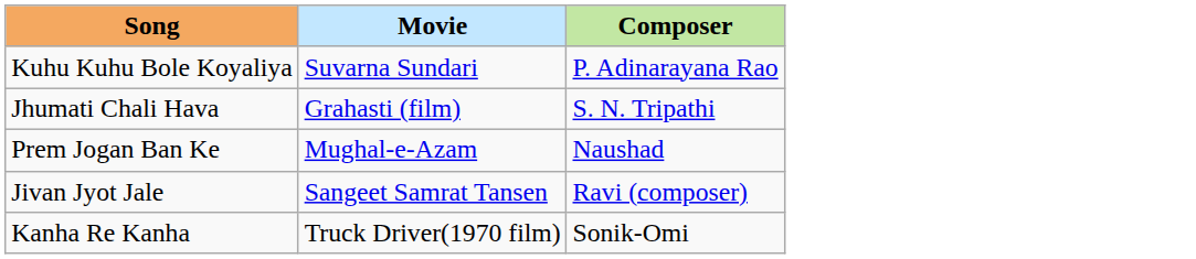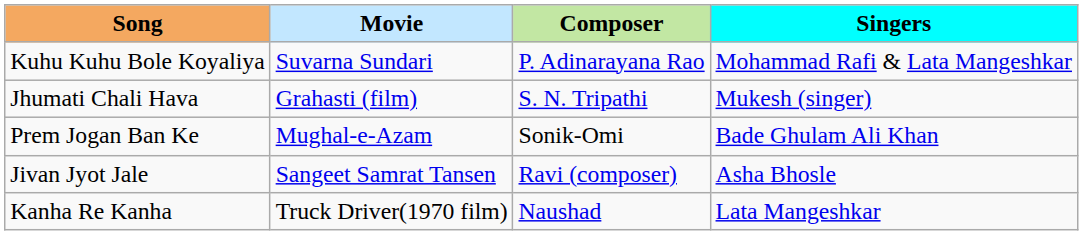+ column: Singers | Mohammad Rafi & Lata Mangeshkar | Mukesh (singer) | Bade Ghulam Ali Khan | Asha Bhosle | Lata Mangeshkar
Prem Jogan Ban Ke | Composer: Naushad -> Sonik-Omi
Kanha Re Kanha | Composer: Sonik-Omi -> Naushad
